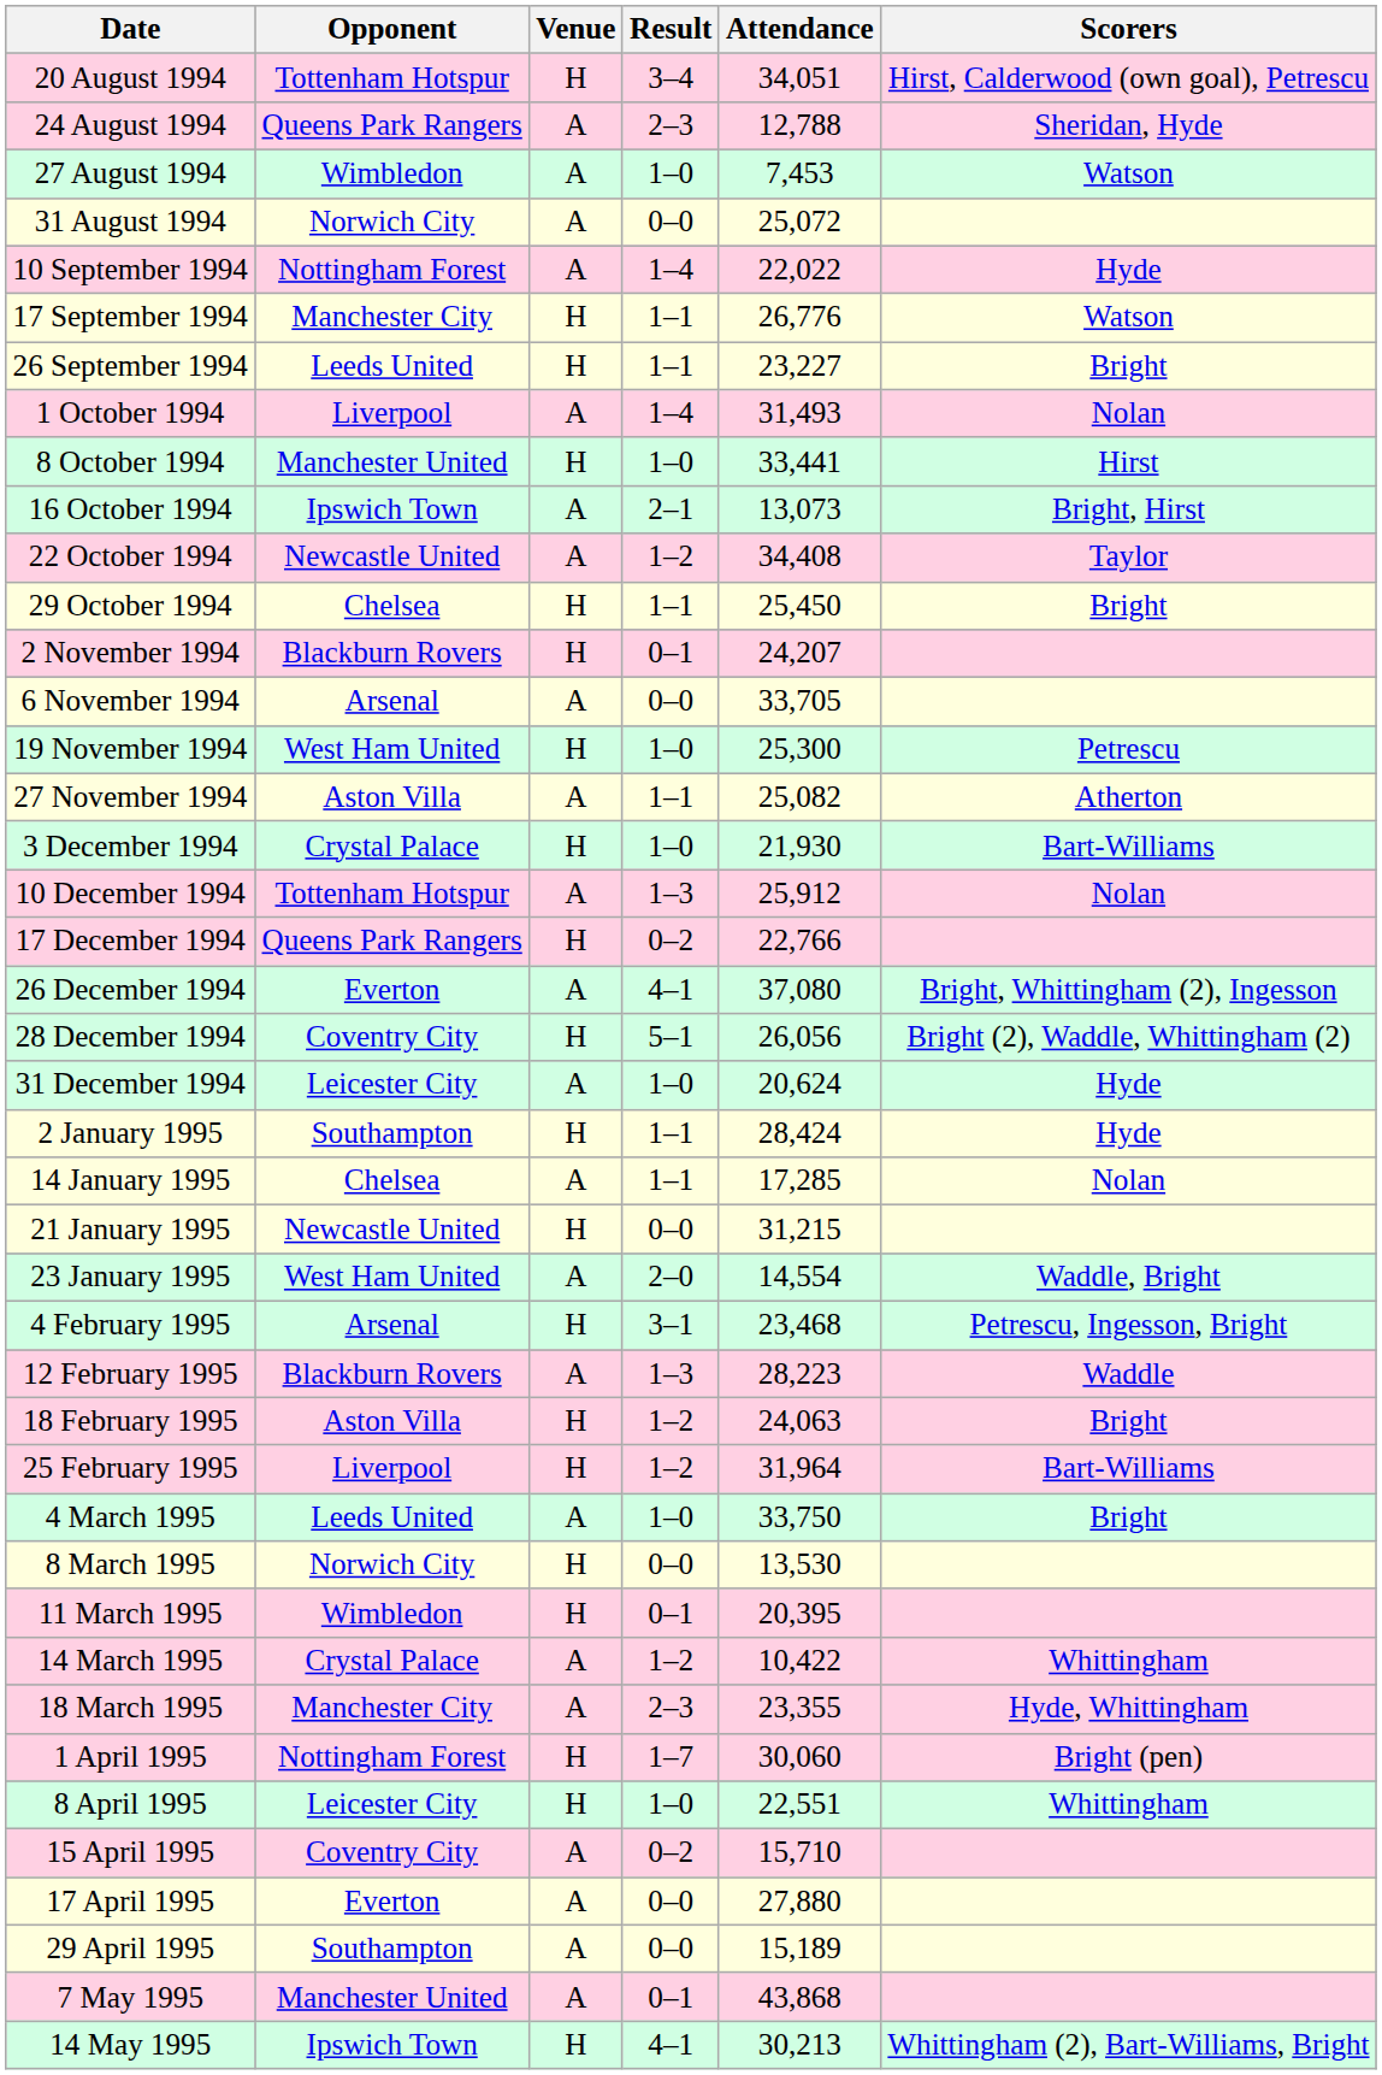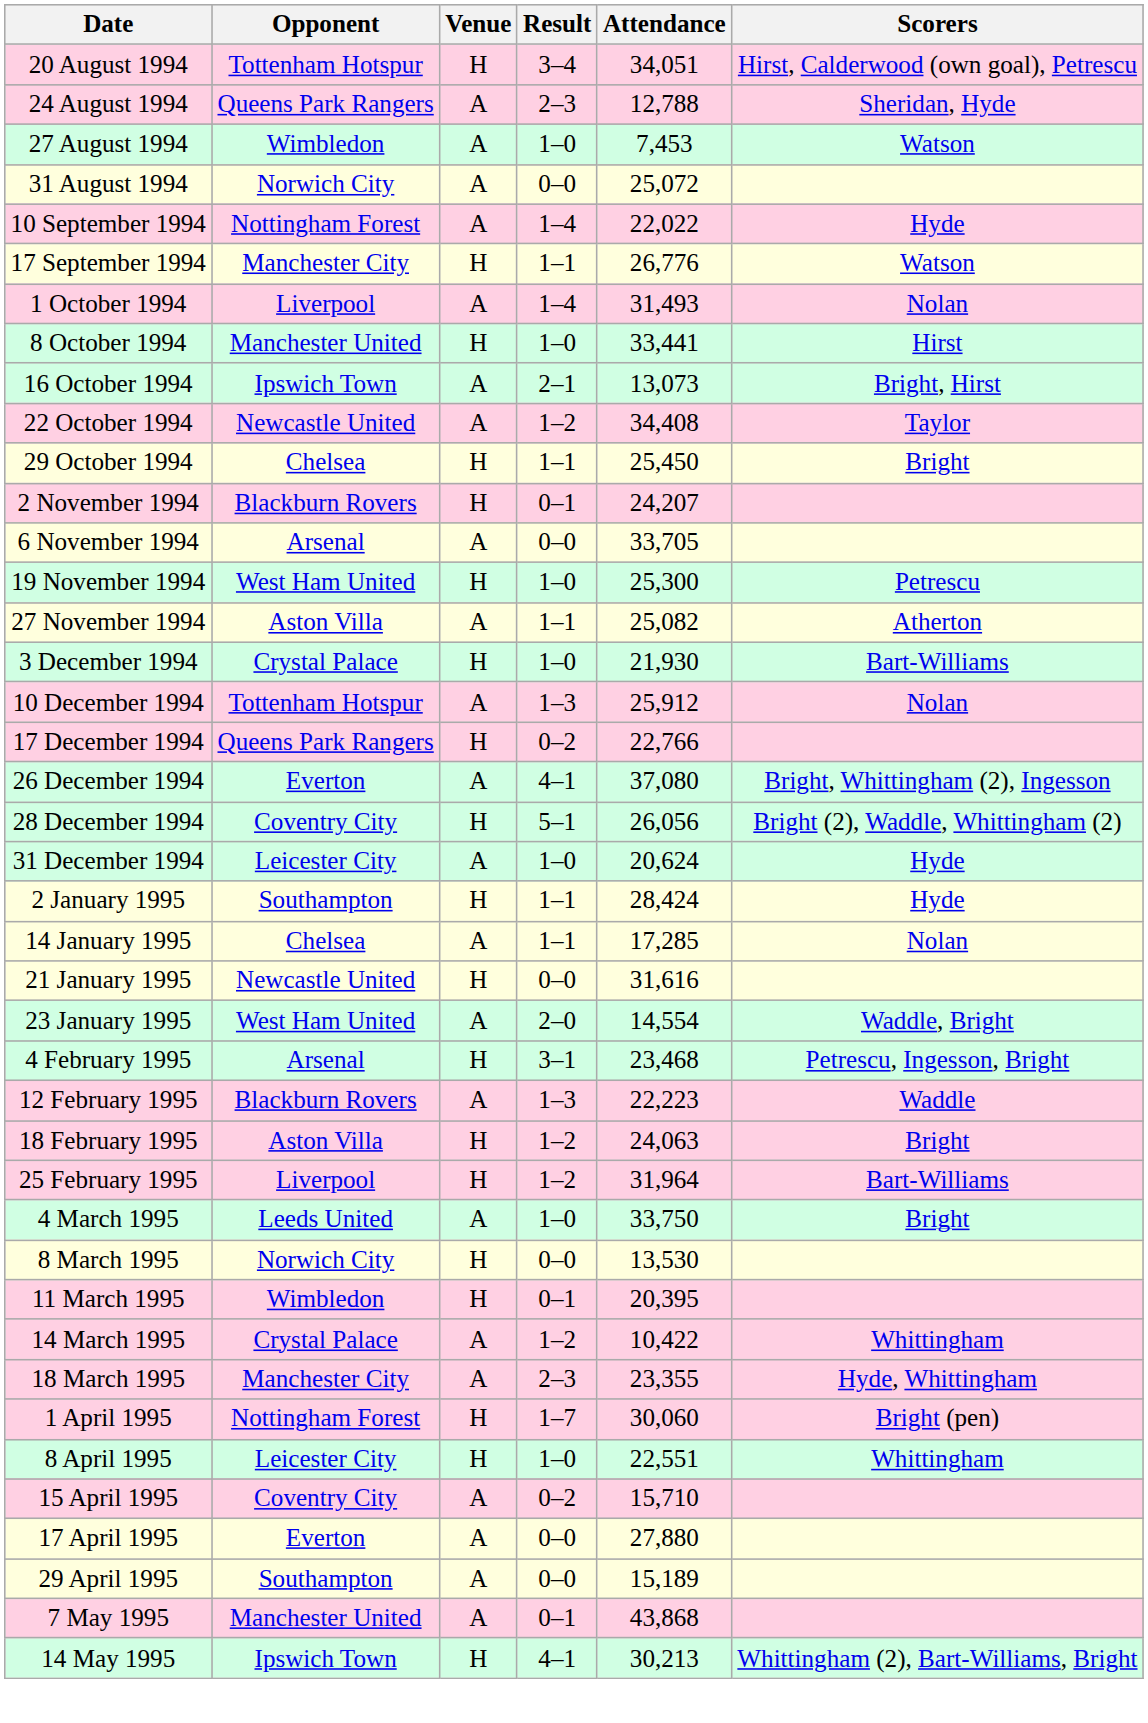- row: 26 September 1994 | Leeds United | H | 1–1 | 23,227 | Bright
21 January 1995 | Attendance: 31,215 -> 31,616
12 February 1995 | Attendance: 28,223 -> 22,223
